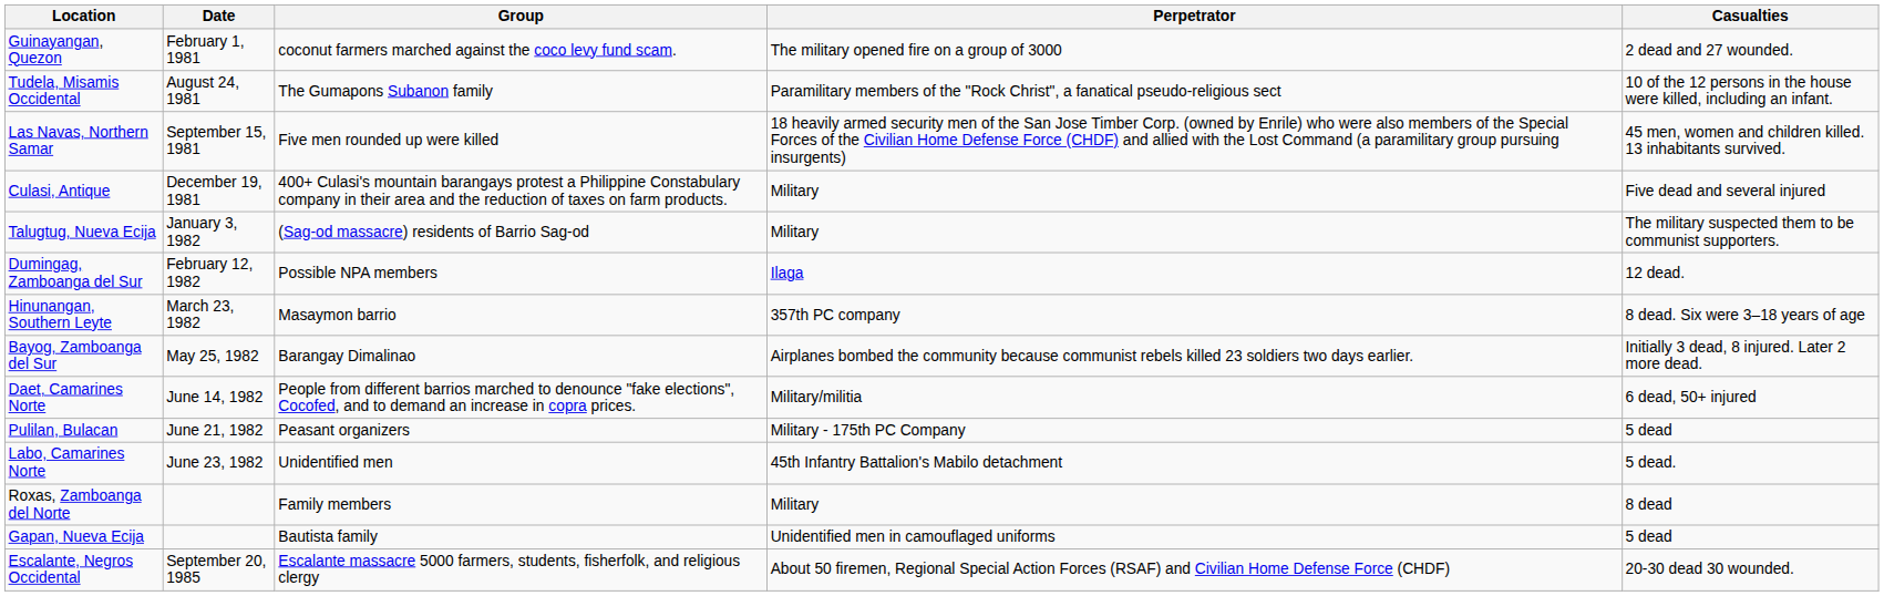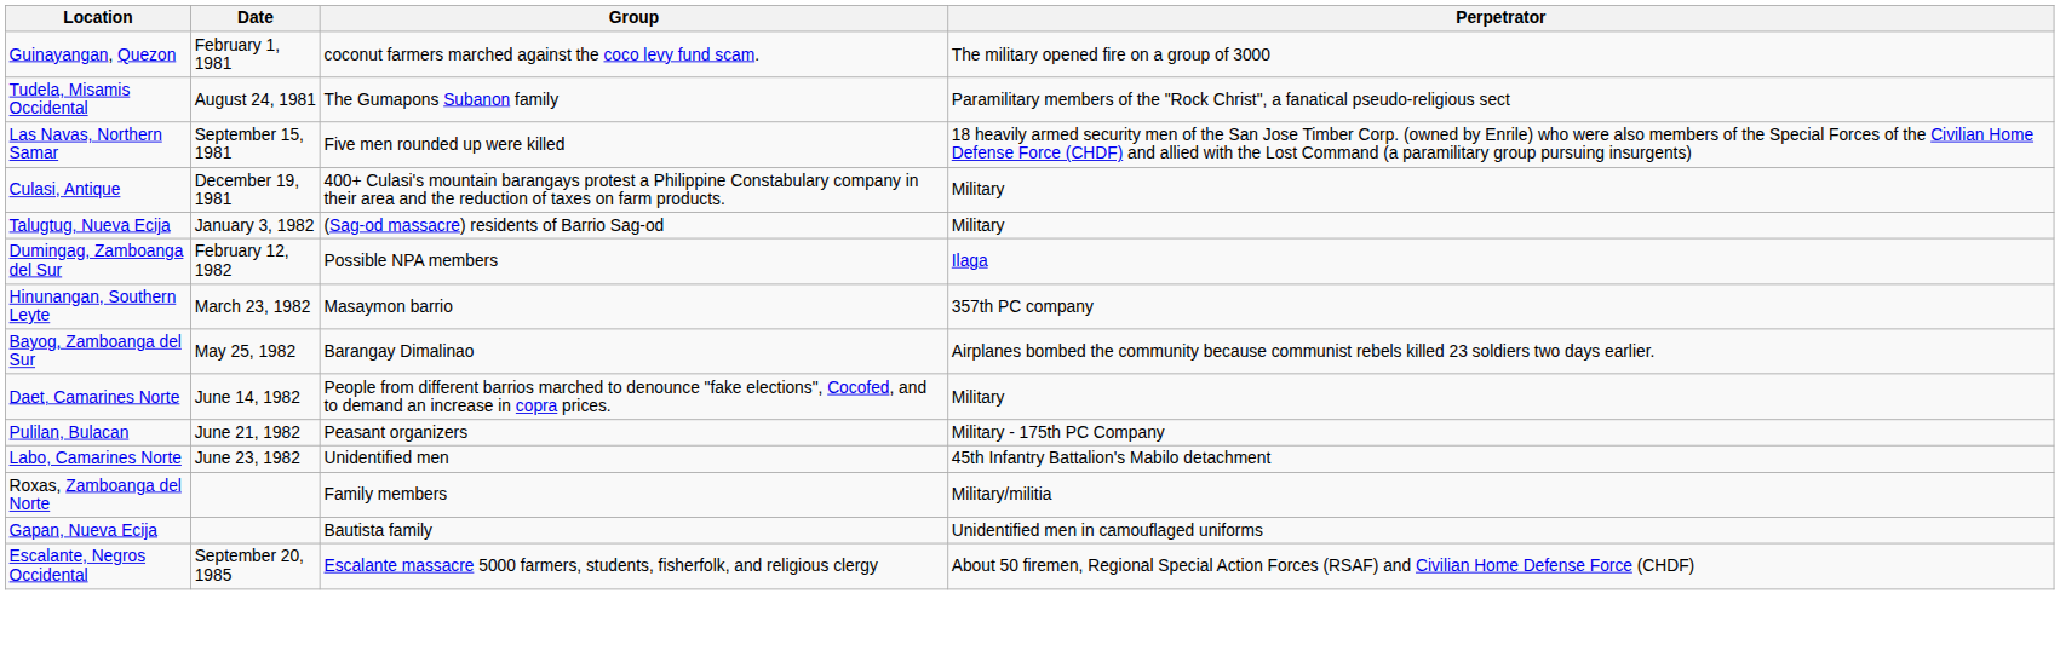- column: Casualties | 2 dead and 27 wounded. | 10 of the 12 persons in the house were killed, including an infant. | 45 men, women and children killed. 13 inhabitants survived. | Five dead and several injured | The military suspected them to be communist supporters. | 12 dead. | 8 dead. Six were 3–18 years of age | Initially 3 dead, 8 injured. Later 2 more dead. | 6 dead, 50+ injured | 5 dead | 5 dead. | 8 dead | 5 dead | 20-30 dead 30 wounded.
Daet, Camarines Norte | Perpetrator: Military/militia -> Military
Roxas, Zamboanga del Norte | Perpetrator: Military -> Military/militia
